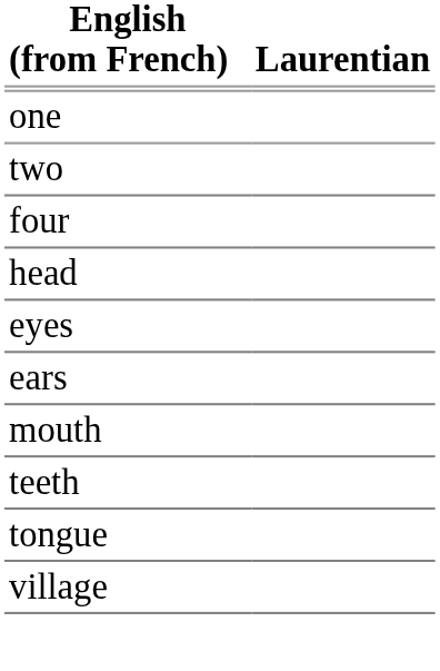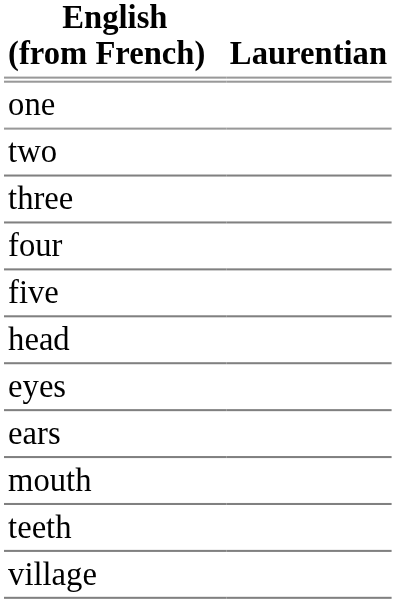+ row: three
+ row: five
- row: tongue
